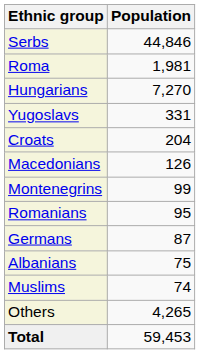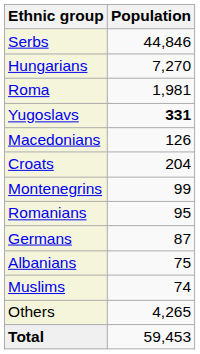rows swapped: Hungarians <-> Roma
Yugoslavs | Population: normal -> bold
rows swapped: Croats <-> Macedonians
